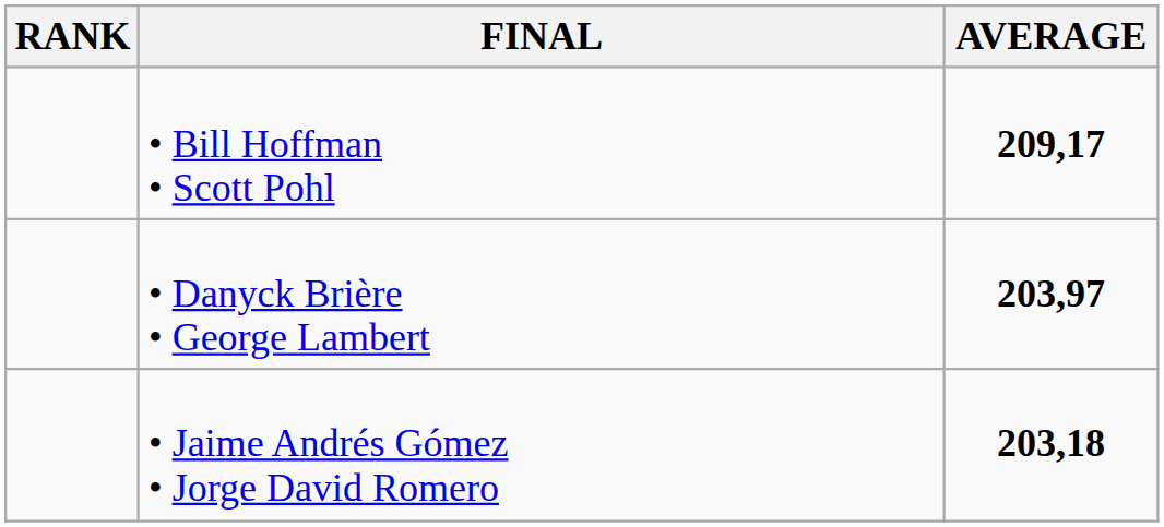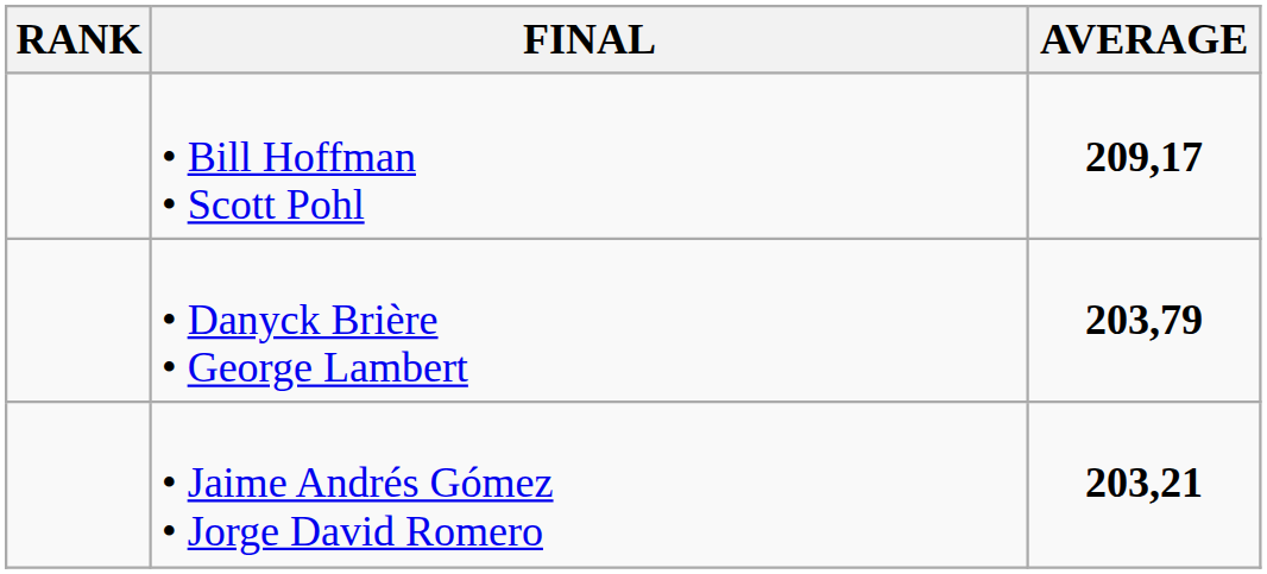• Danyck Brière • George Lambert | AVERAGE: 203,97 -> 203,79
• Jaime Andrés Gómez • Jorge David Romero | AVERAGE: 203,18 -> 203,21
